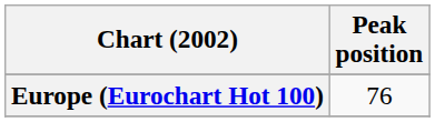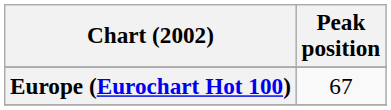Europe (Eurochart Hot 100) | Peak position: 76 -> 67
